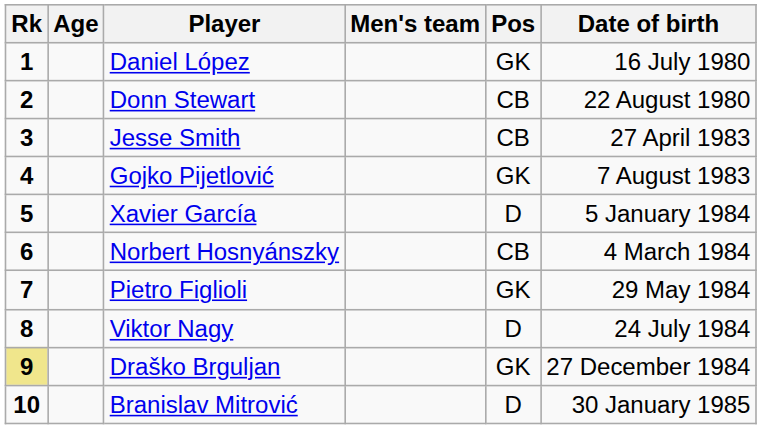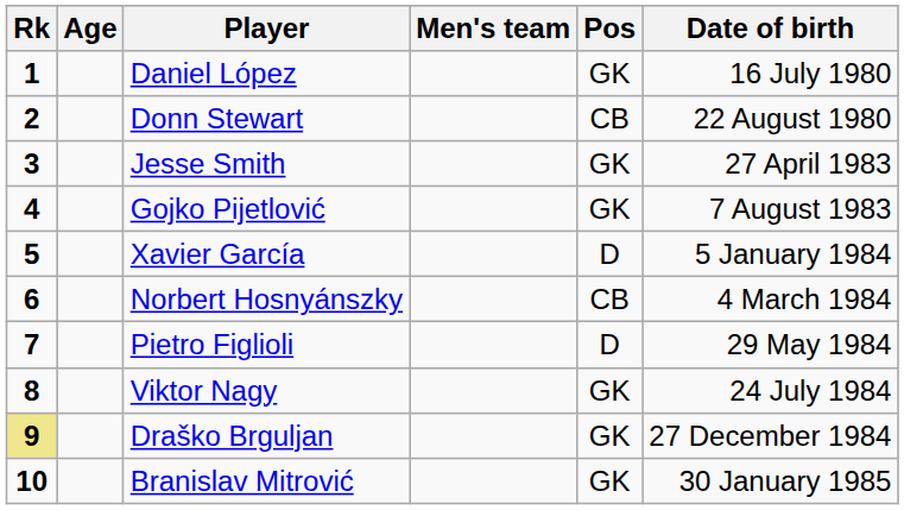Jesse Smith | Pos: CB -> GK
Pietro Figlioli | Pos: GK -> D
Viktor Nagy | Pos: D -> GK
Branislav Mitrović | Pos: D -> GK
